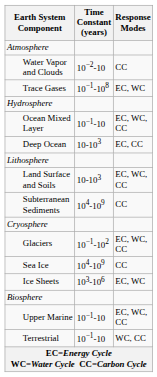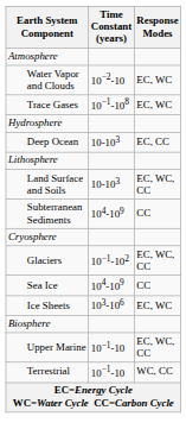Water Vapor and Clouds | Response Modes: CC -> EC, WC
- row: Ocean Mixed Layer | 10−1-10 | EC, WC, CC
